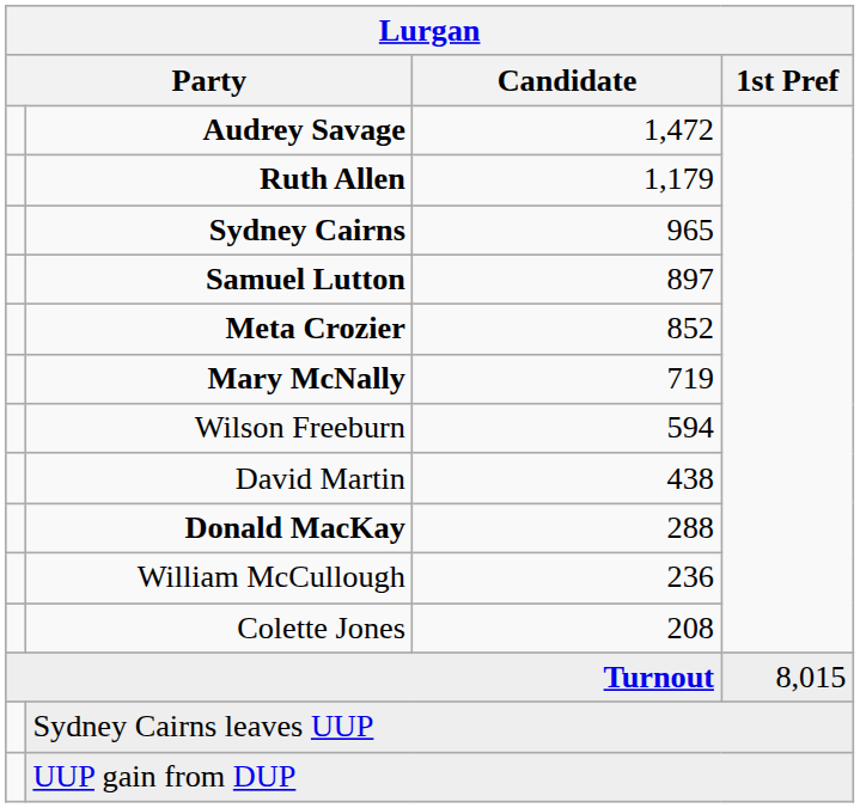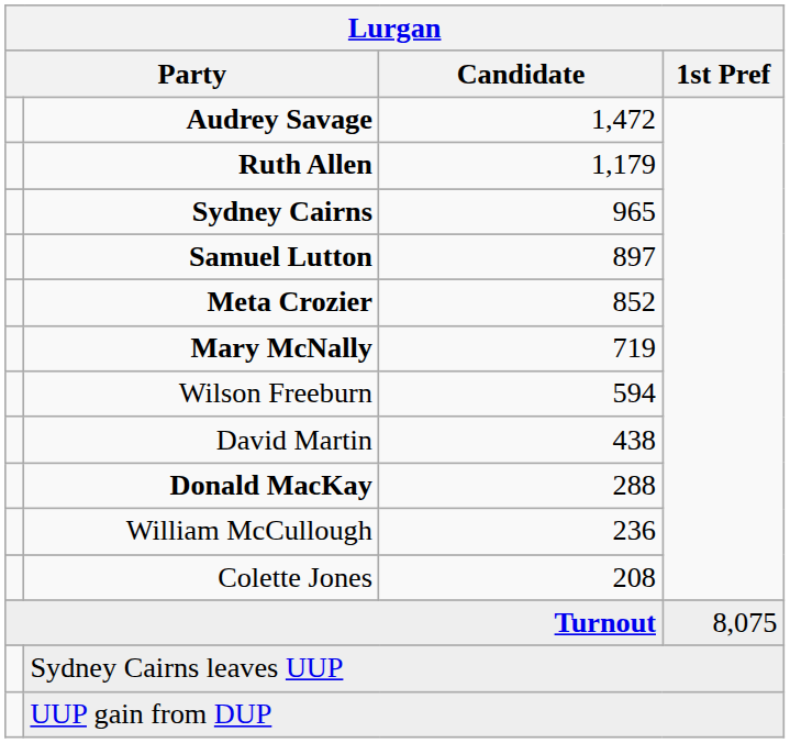Turnout | 1st Pref: 8,015 -> 8,075
